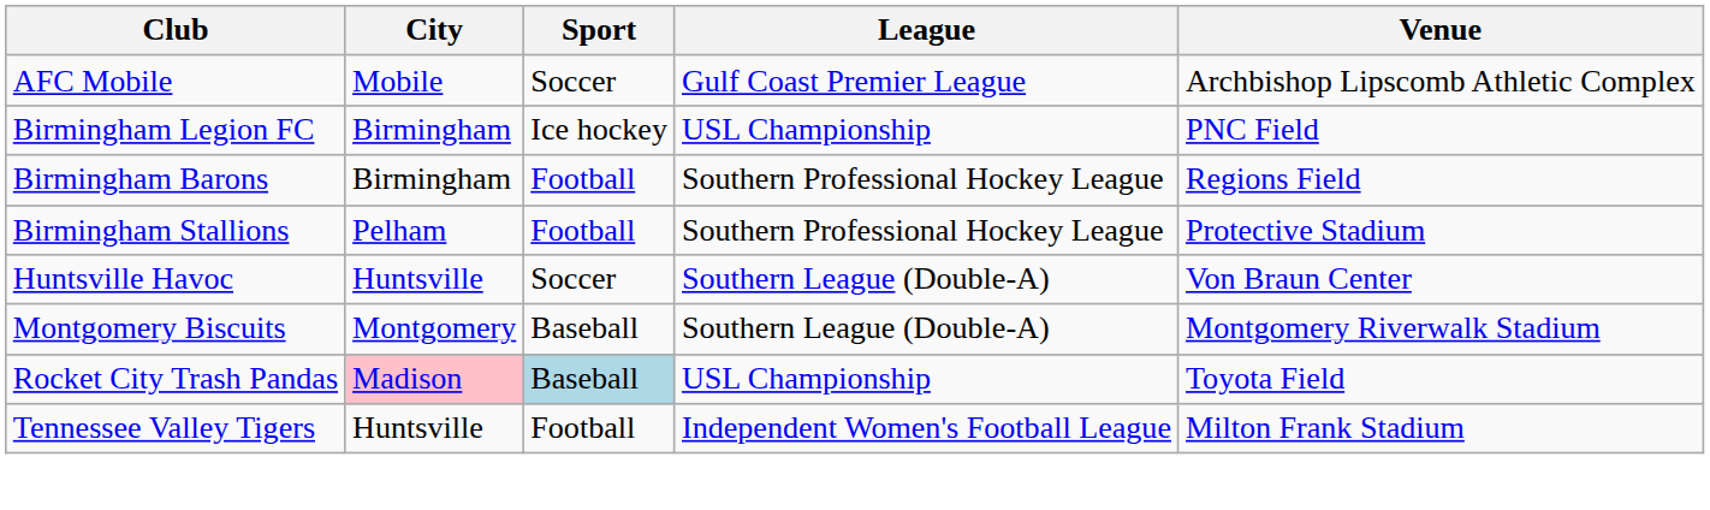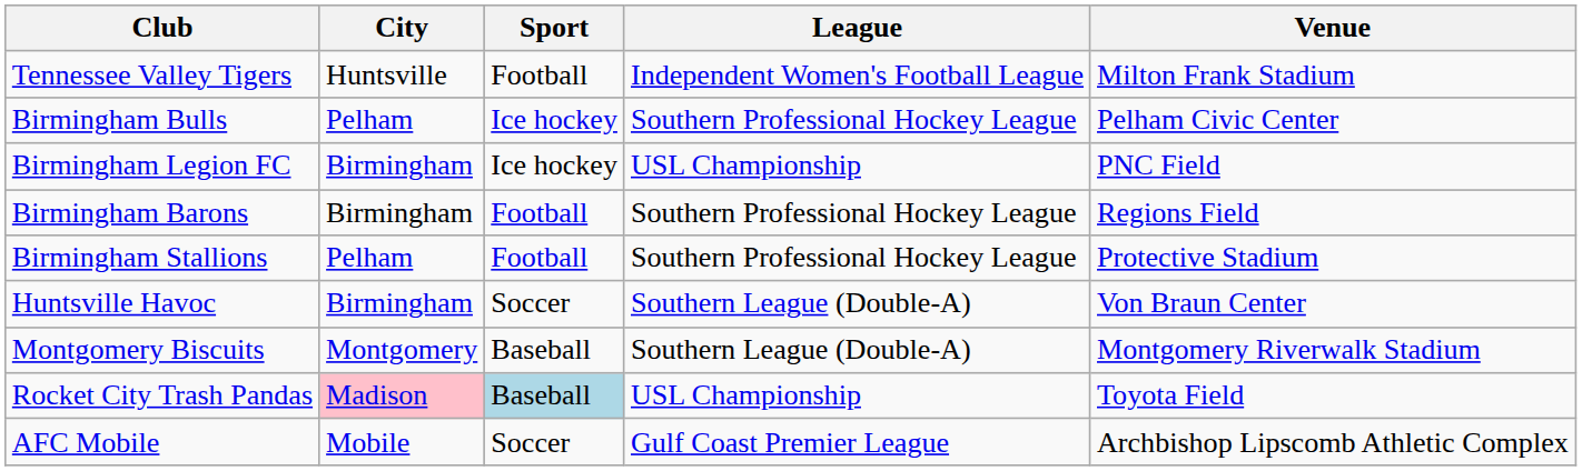rows swapped: AFC Mobile <-> Tennessee Valley Tigers
+ row: Birmingham Bulls | Pelham | Ice hockey | Southern Professional Hockey League | Pelham Civic Center
Huntsville Havoc | City: Huntsville -> Birmingham
